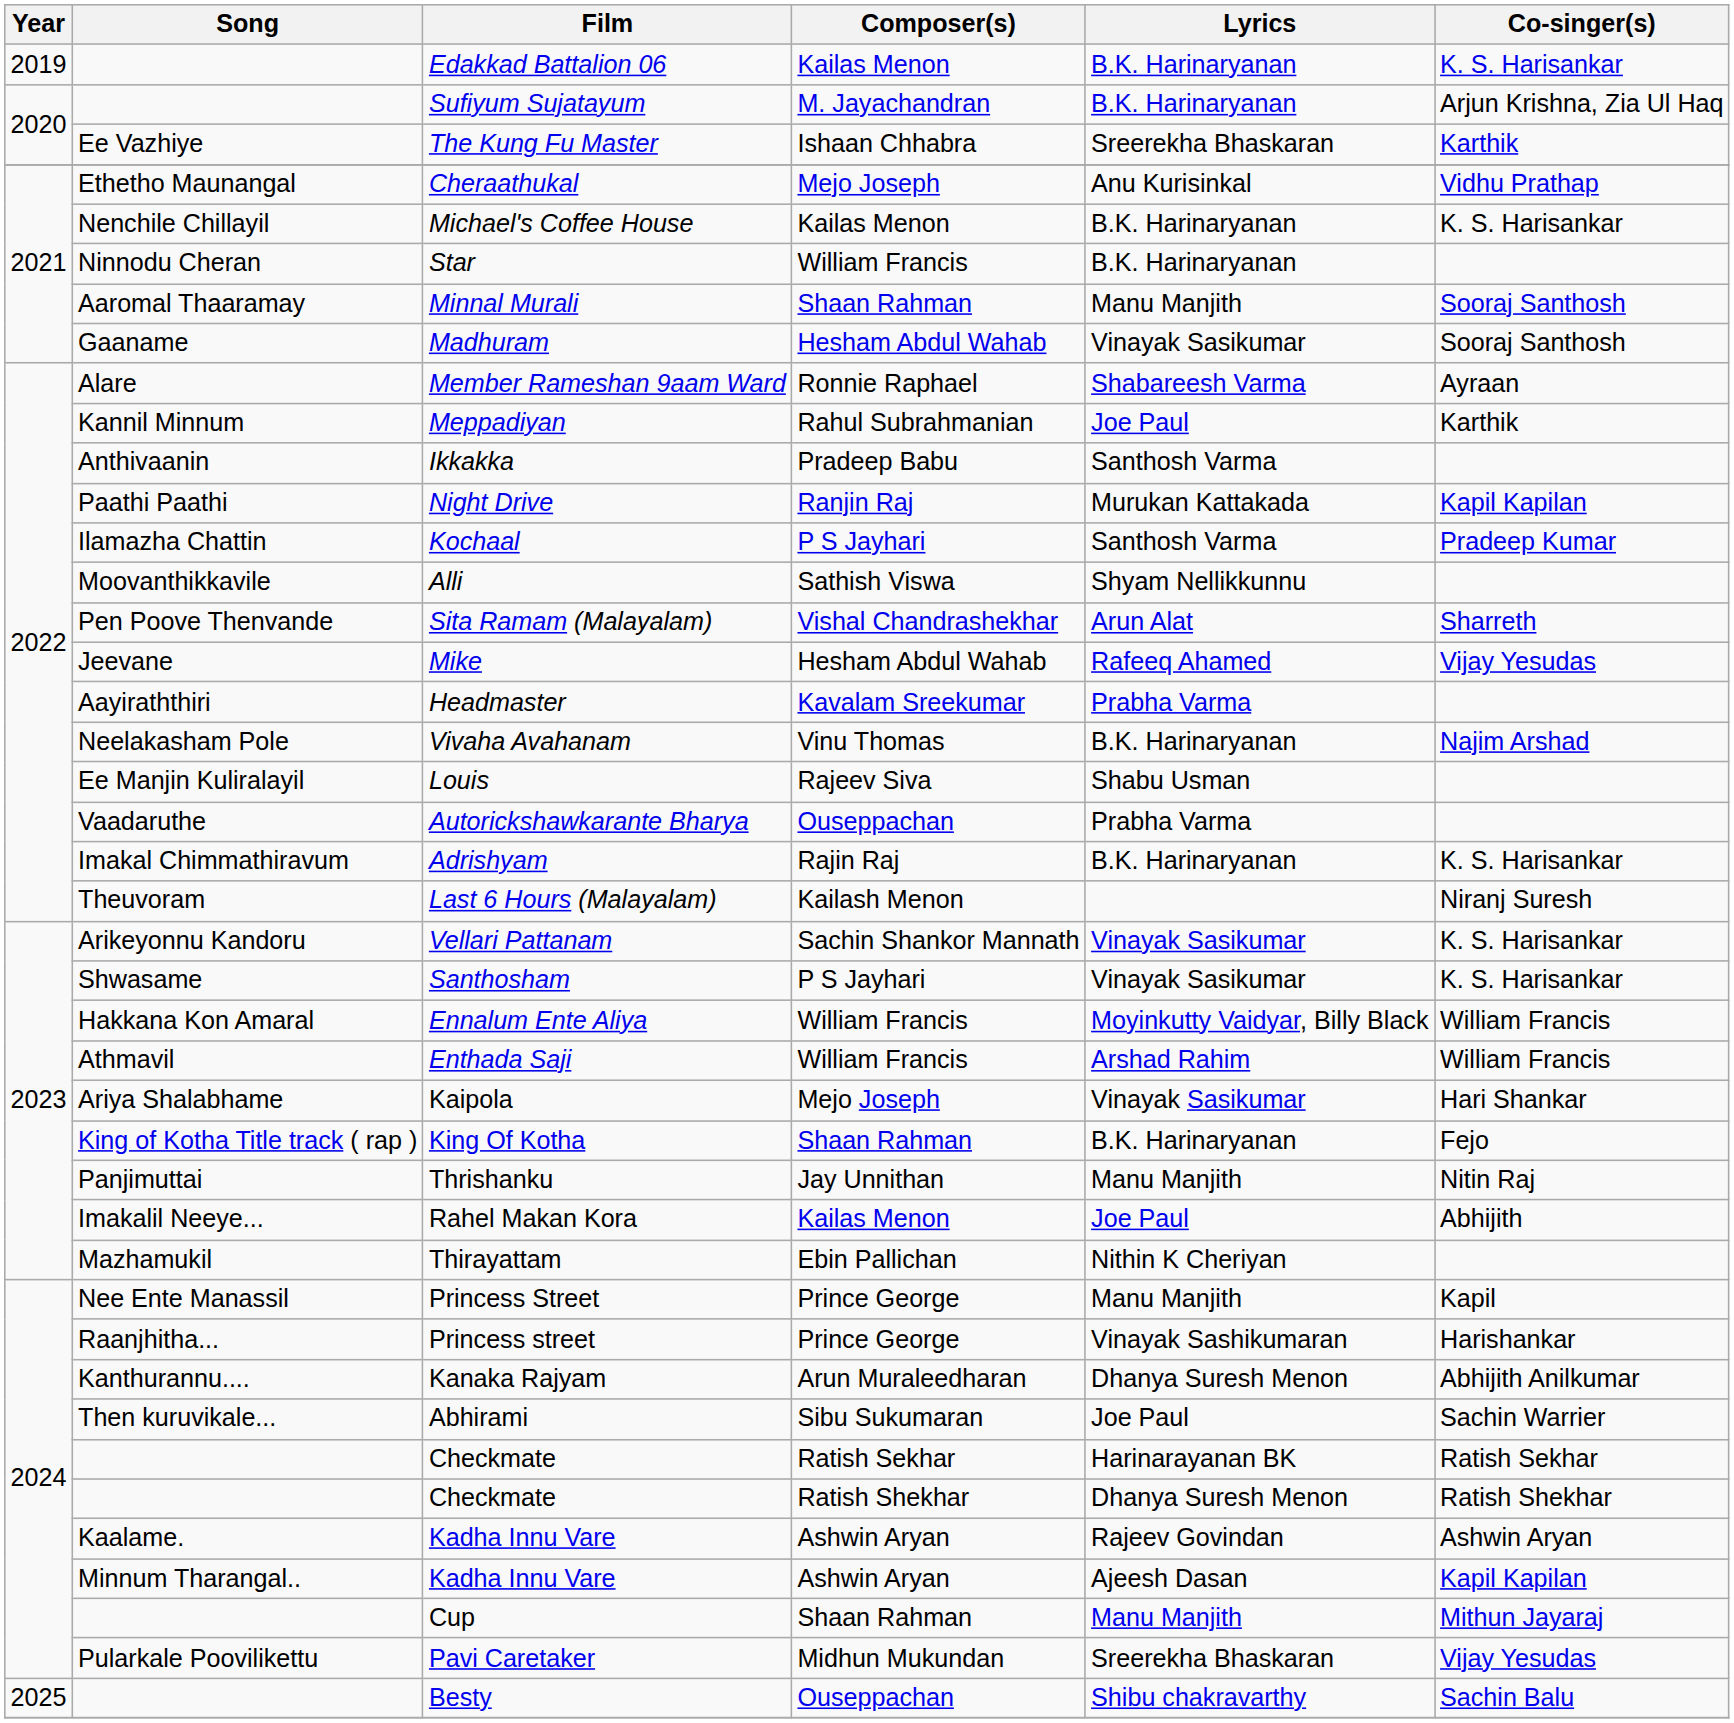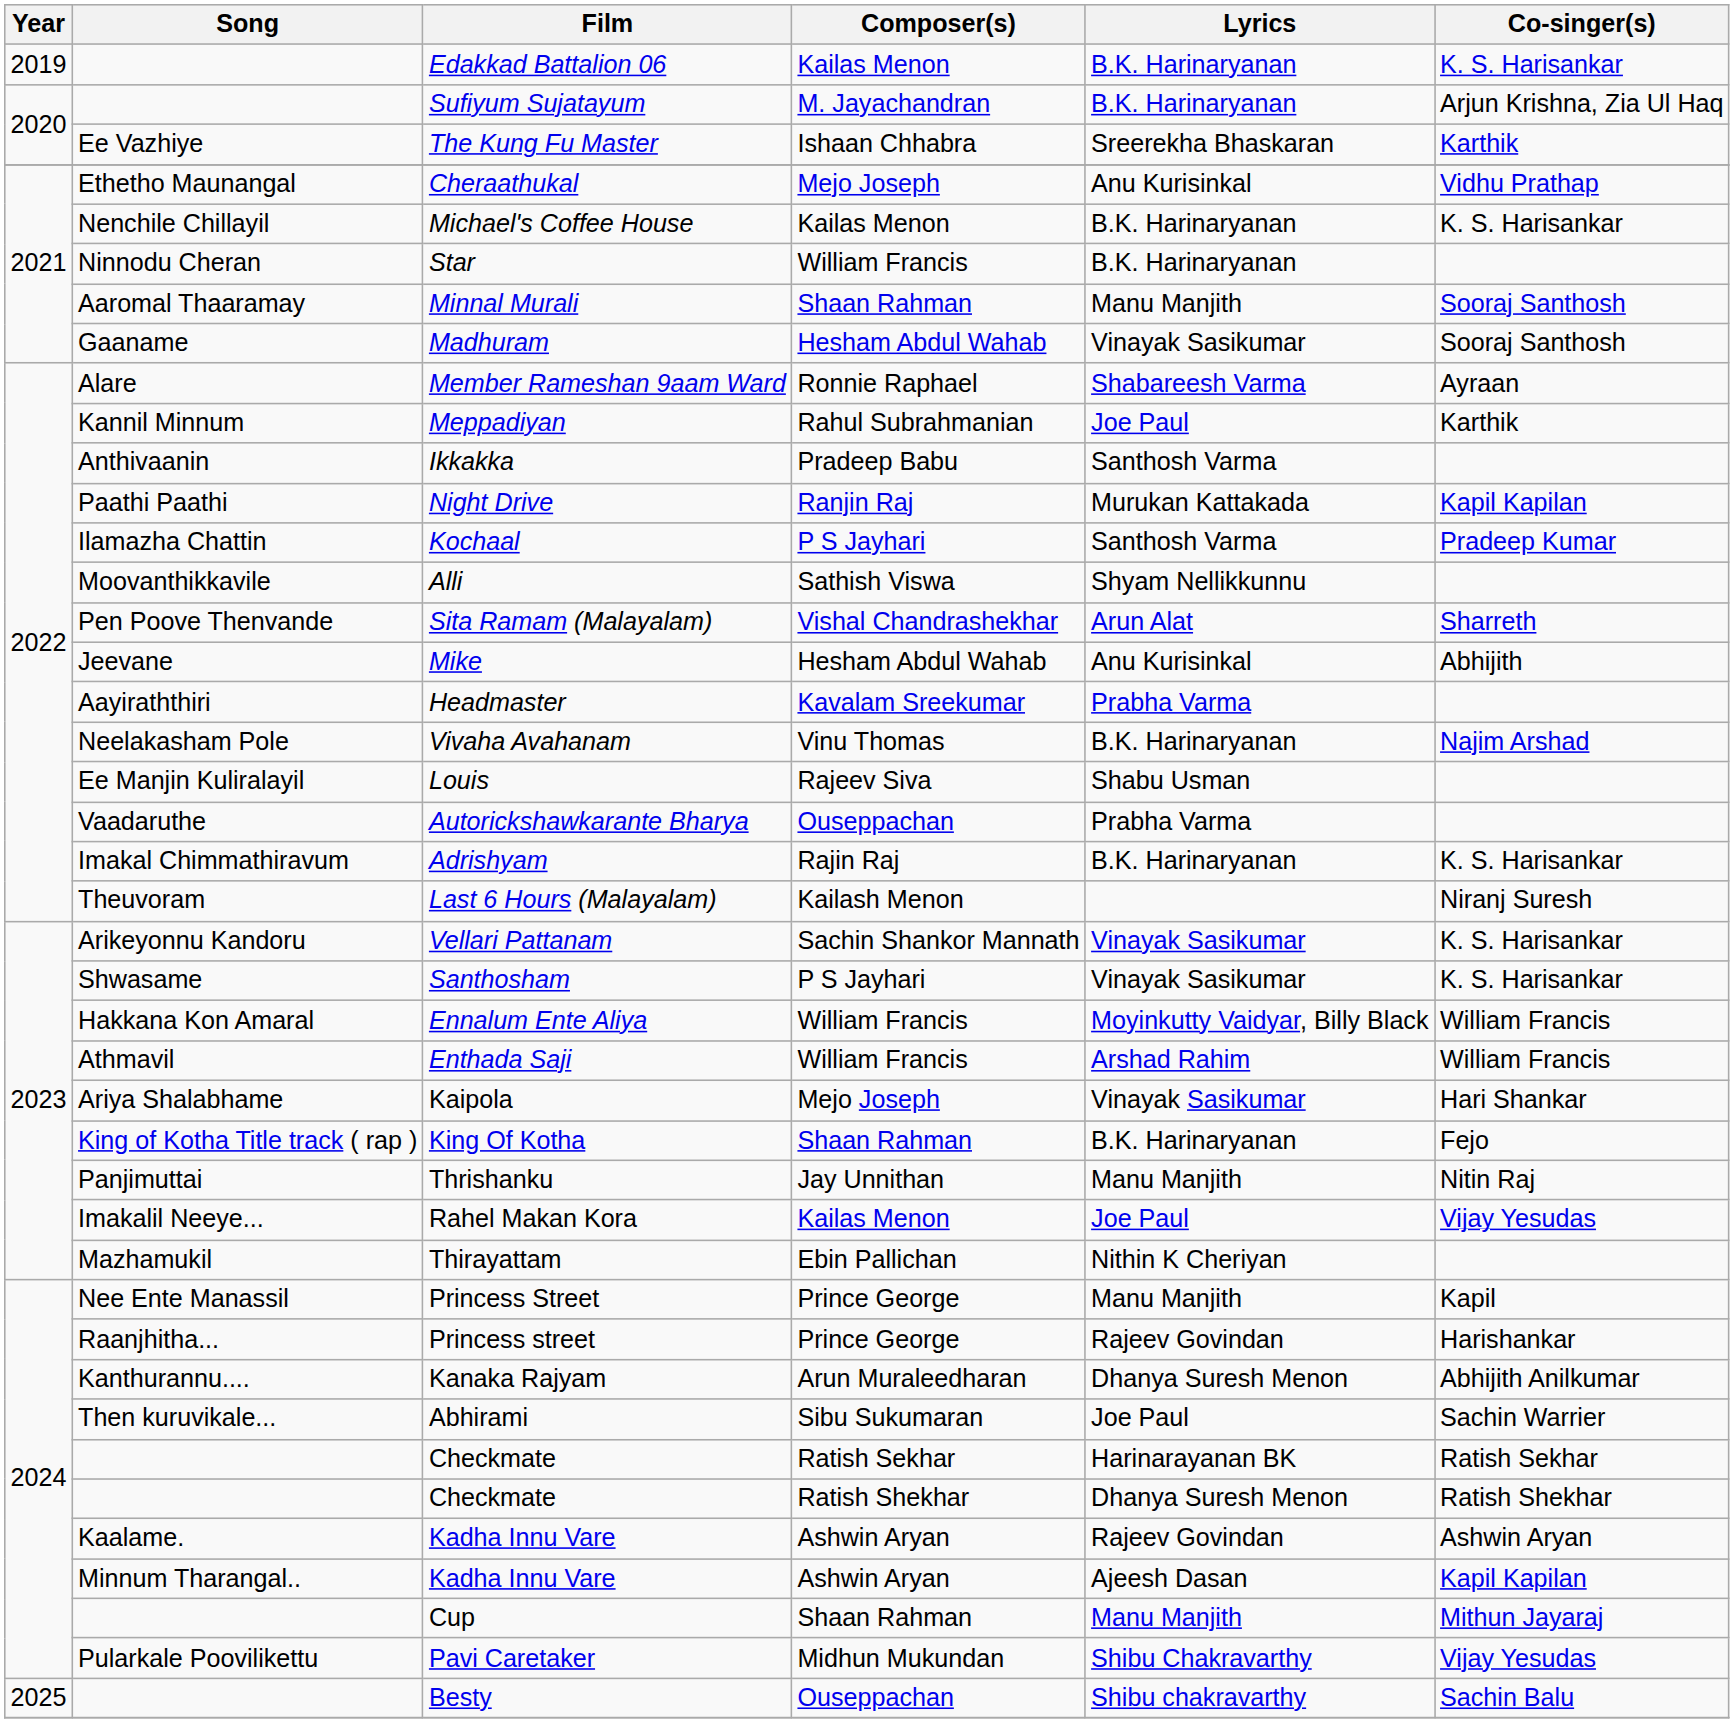Mike | Lyrics: Rafeeq Ahamed -> Anu Kurisinkal
Mike | Co-singer(s): Vijay Yesudas -> Abhijith
Rahel Makan Kora | Co-singer(s): Abhijith -> Vijay Yesudas
Princess street | Lyrics: Vinayak Sashikumaran -> Rajeev Govindan
Pavi Caretaker | Lyrics: Sreerekha Bhaskaran -> Shibu Chakravarthy
